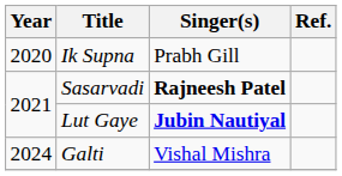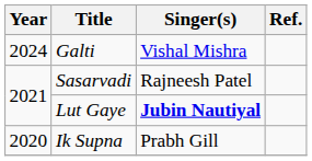rows swapped: Ik Supna <-> Galti
Sasarvadi | Singer(s): bold -> normal
